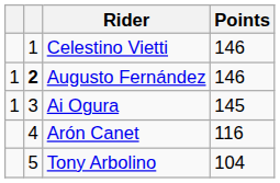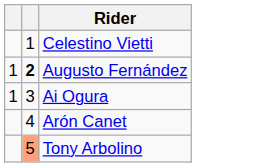- column: Points | 146 | 146 | 145 | 116 | 104
Tony Arbolino | column 2: no background -> lightsalmon background
